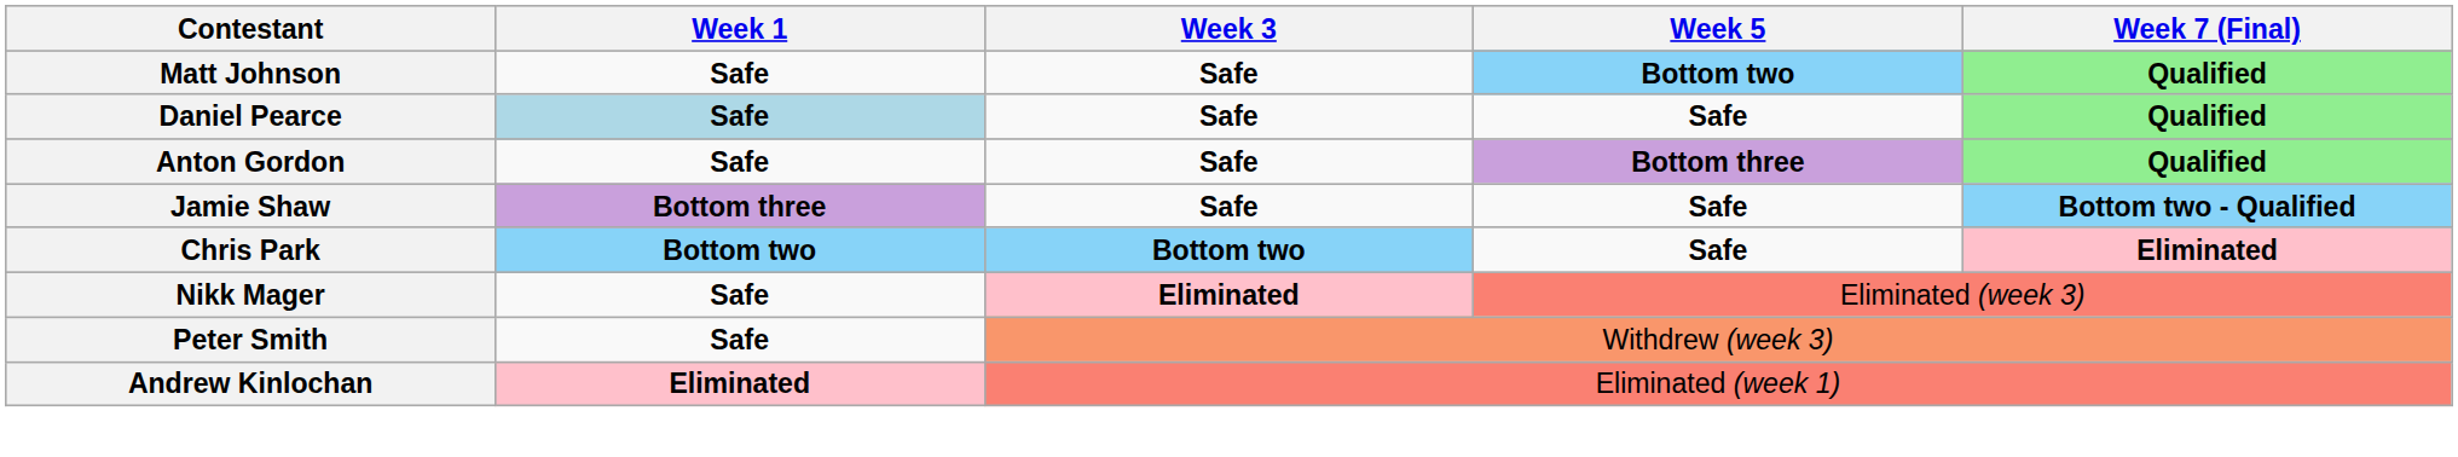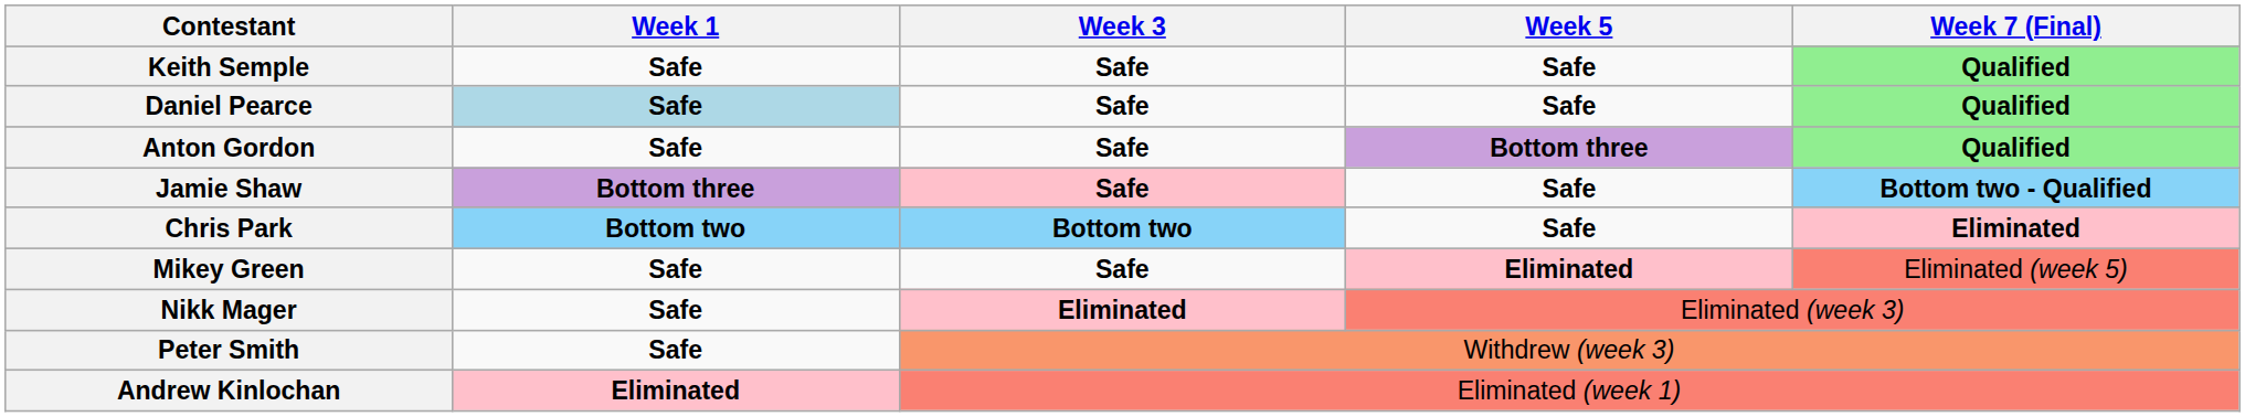+ row: Keith Semple | Safe | Safe | Safe | Qualified
- row: Matt Johnson | Safe | Safe | Bottom two | Qualified
Jamie Shaw | Week 3: no background -> pink background
+ row: Mikey Green | Safe | Safe | Eliminated | Eliminated (week 5)
